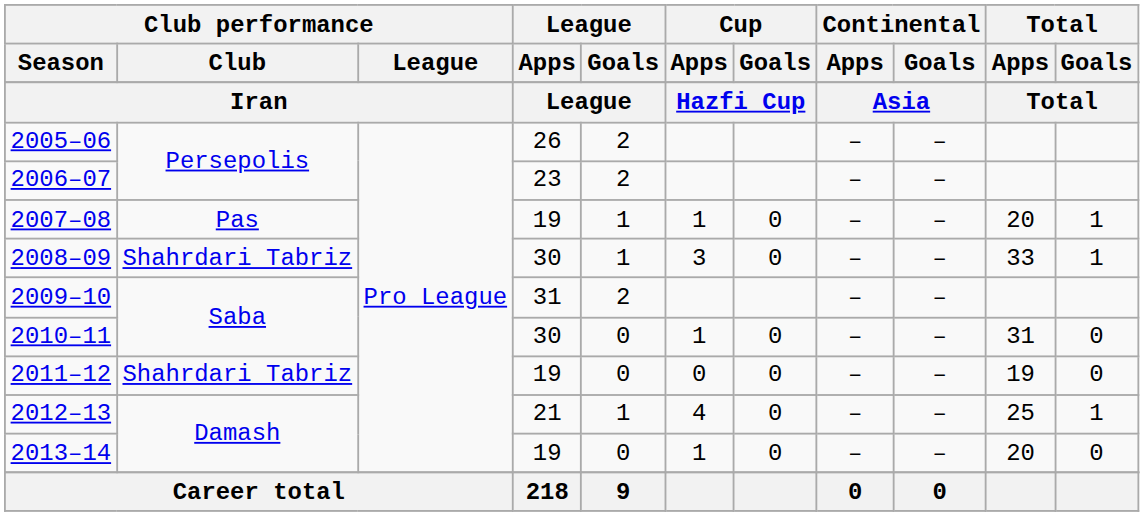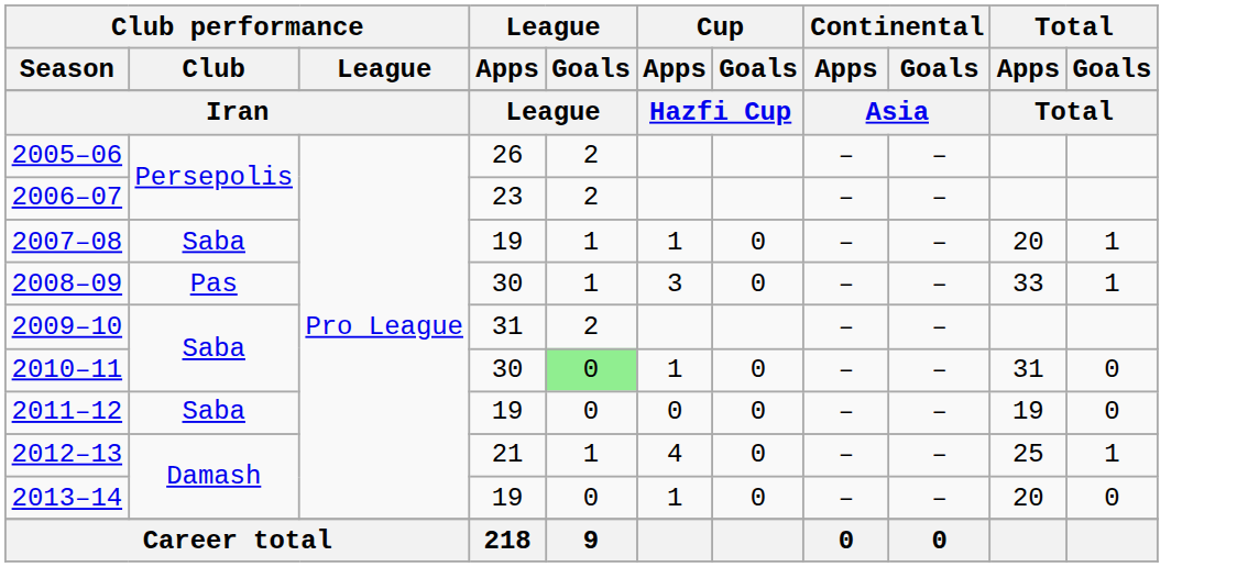2007–08 | Club performance / Club: Pas -> Saba
2008–09 | Club performance / Club: Shahrdari Tabriz -> Pas
2010–11 | League / Goals: no background -> lightgreen background
2011–12 | Club performance / Club: Shahrdari Tabriz -> Saba
